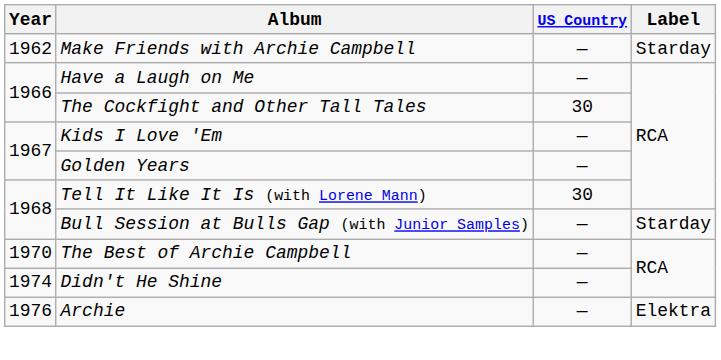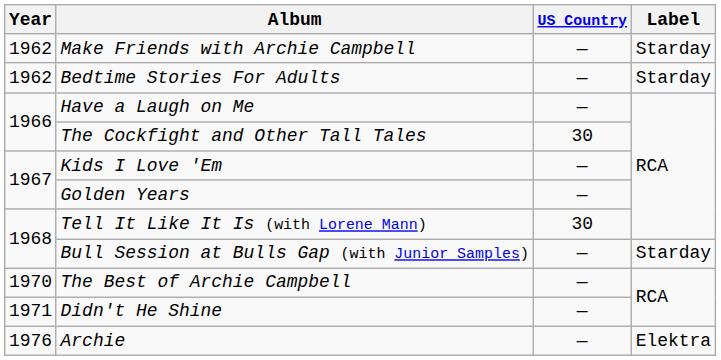+ row: 1962 | Bedtime Stories For Adults | — | Starday
Didn't He Shine | Year: 1974 -> 1971
